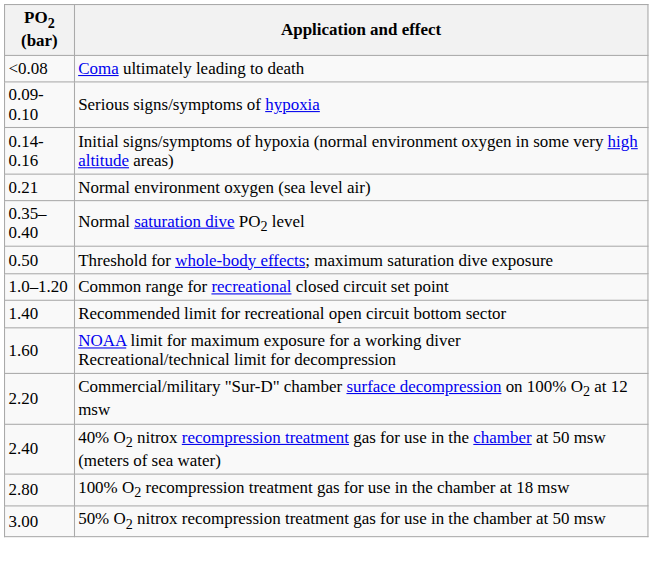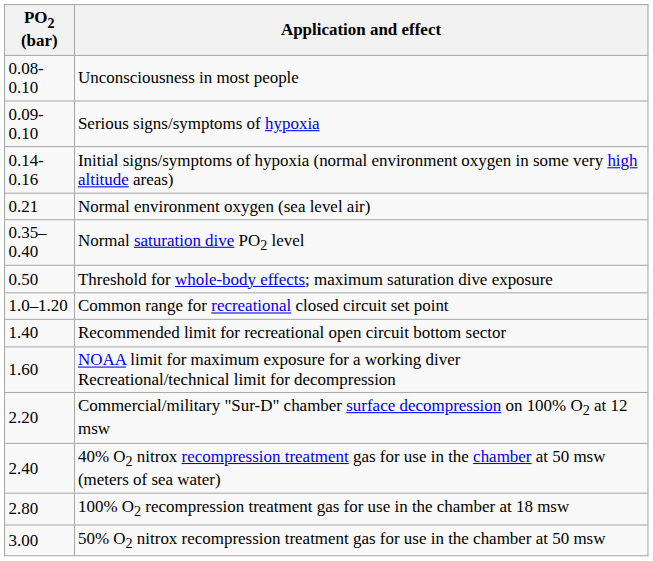- row: <0.08 | Coma ultimately leading to death
+ row: 0.08-0.10 | Unconsciousness in most people
